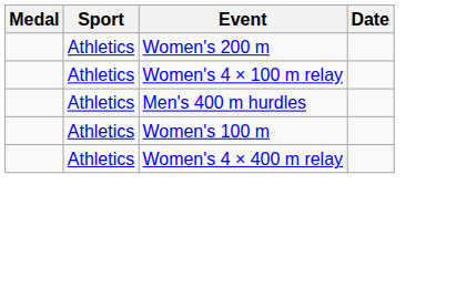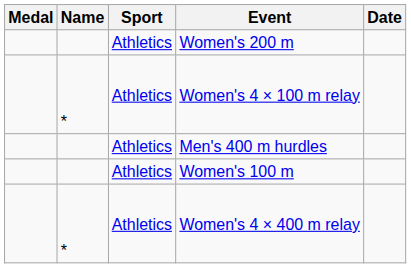+ column: Name | * | *
